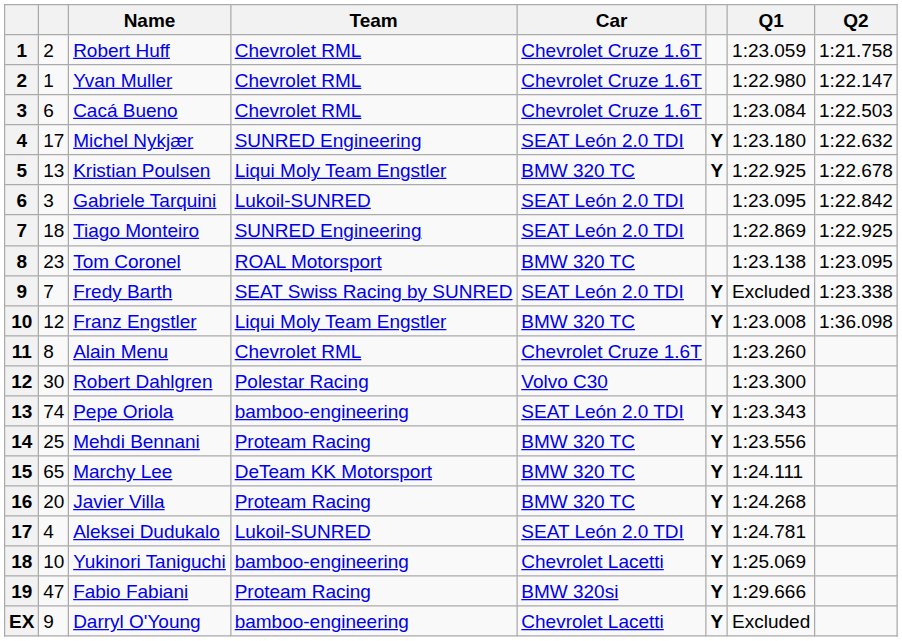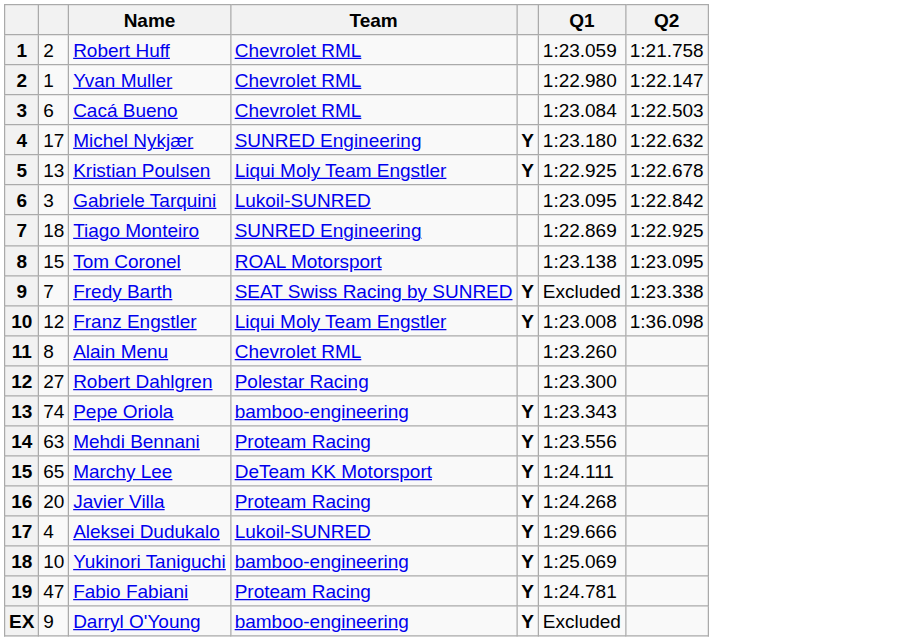- column: Car | Chevrolet Cruze 1.6T | Chevrolet Cruze 1.6T | Chevrolet Cruze 1.6T | SEAT León 2.0 TDI | BMW 320 TC | SEAT León 2.0 TDI | SEAT León 2.0 TDI | BMW 320 TC | SEAT León 2.0 TDI | BMW 320 TC | Chevrolet Cruze 1.6T | Volvo C30 | SEAT León 2.0 TDI | BMW 320 TC | BMW 320 TC | BMW 320 TC | SEAT León 2.0 TDI | Chevrolet Lacetti | BMW 320si | Chevrolet Lacetti
Tom Coronel | column 2: 23 -> 15
Robert Dahlgren | column 2: 30 -> 27
Mehdi Bennani | column 2: 25 -> 63
Aleksei Dudukalo | Q1: 1:24.781 -> 1:29.666
Fabio Fabiani | Q1: 1:29.666 -> 1:24.781
